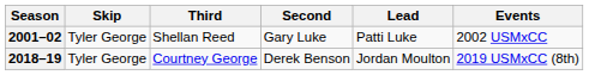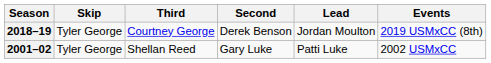rows swapped: 2001–02 <-> 2018–19
